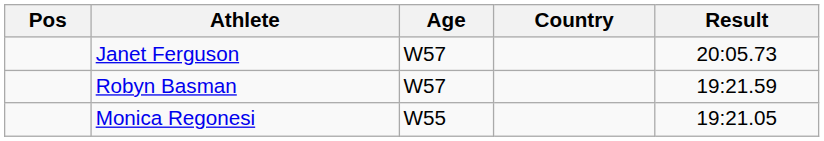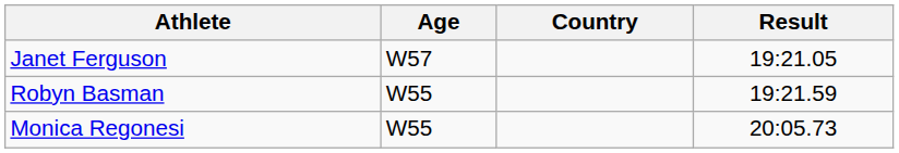- column: Pos
Janet Ferguson | Result: 20:05.73 -> 19:21.05
Robyn Basman | Age: W57 -> W55
Monica Regonesi | Result: 19:21.05 -> 20:05.73
